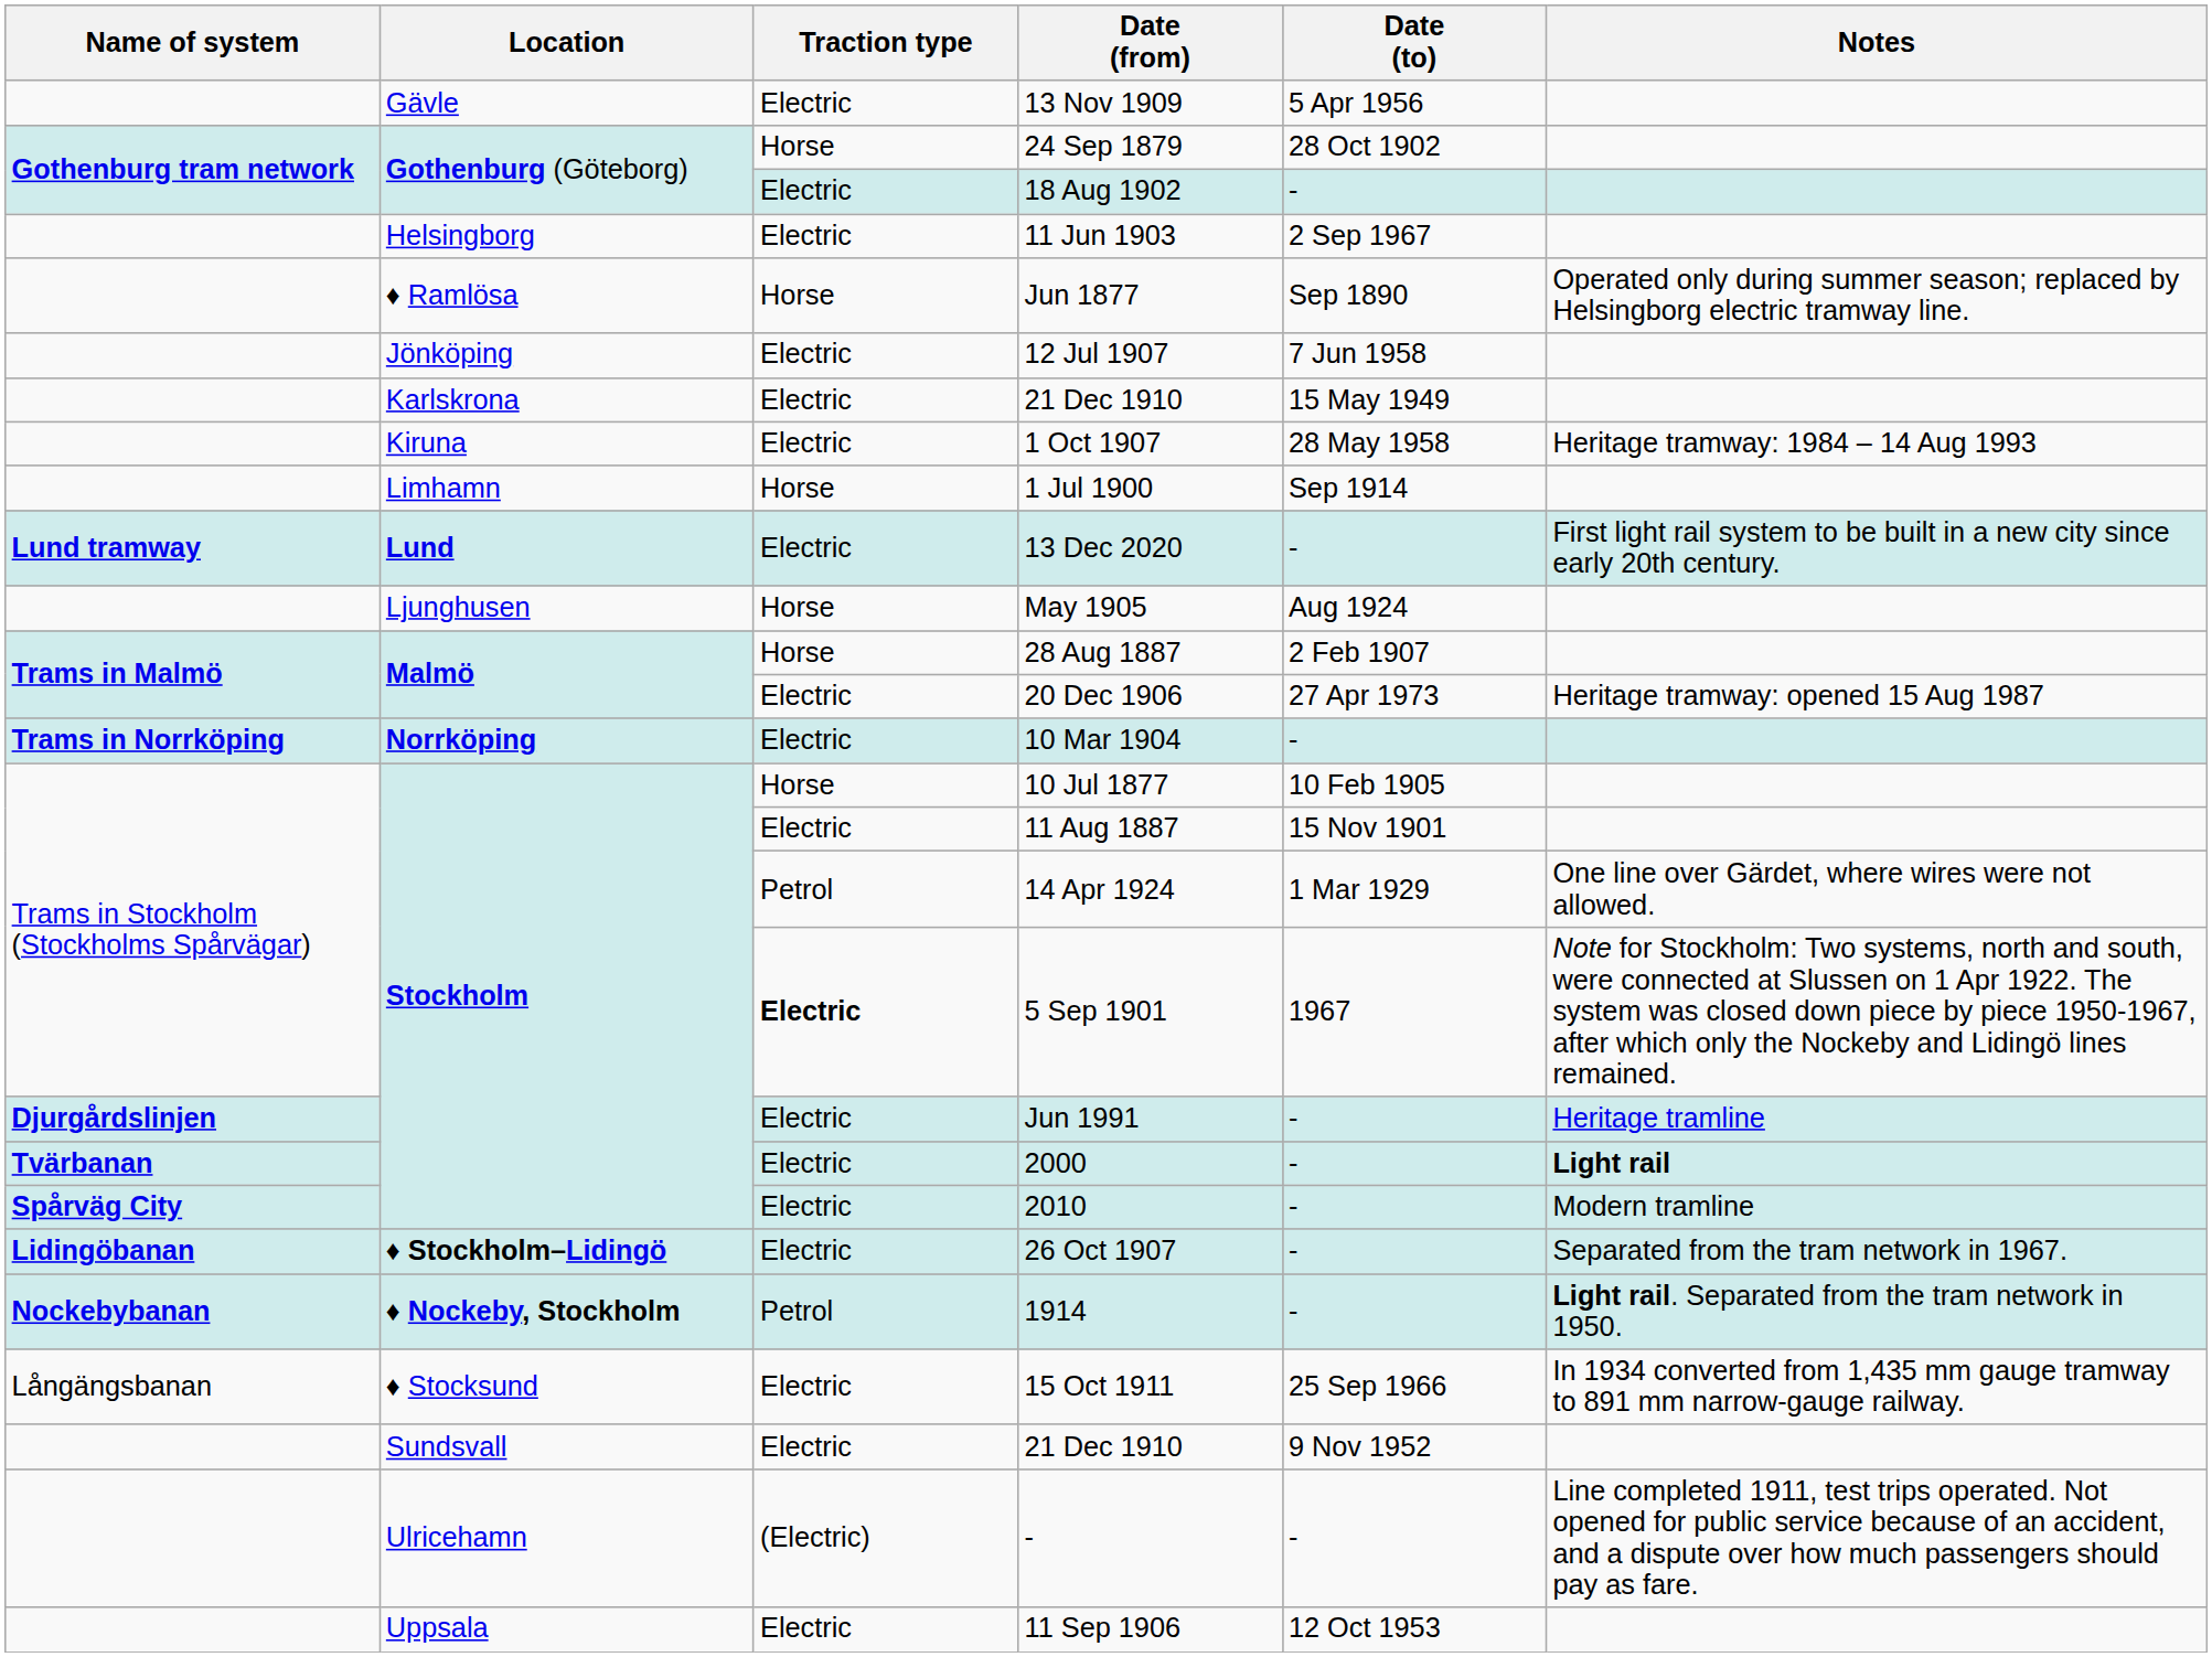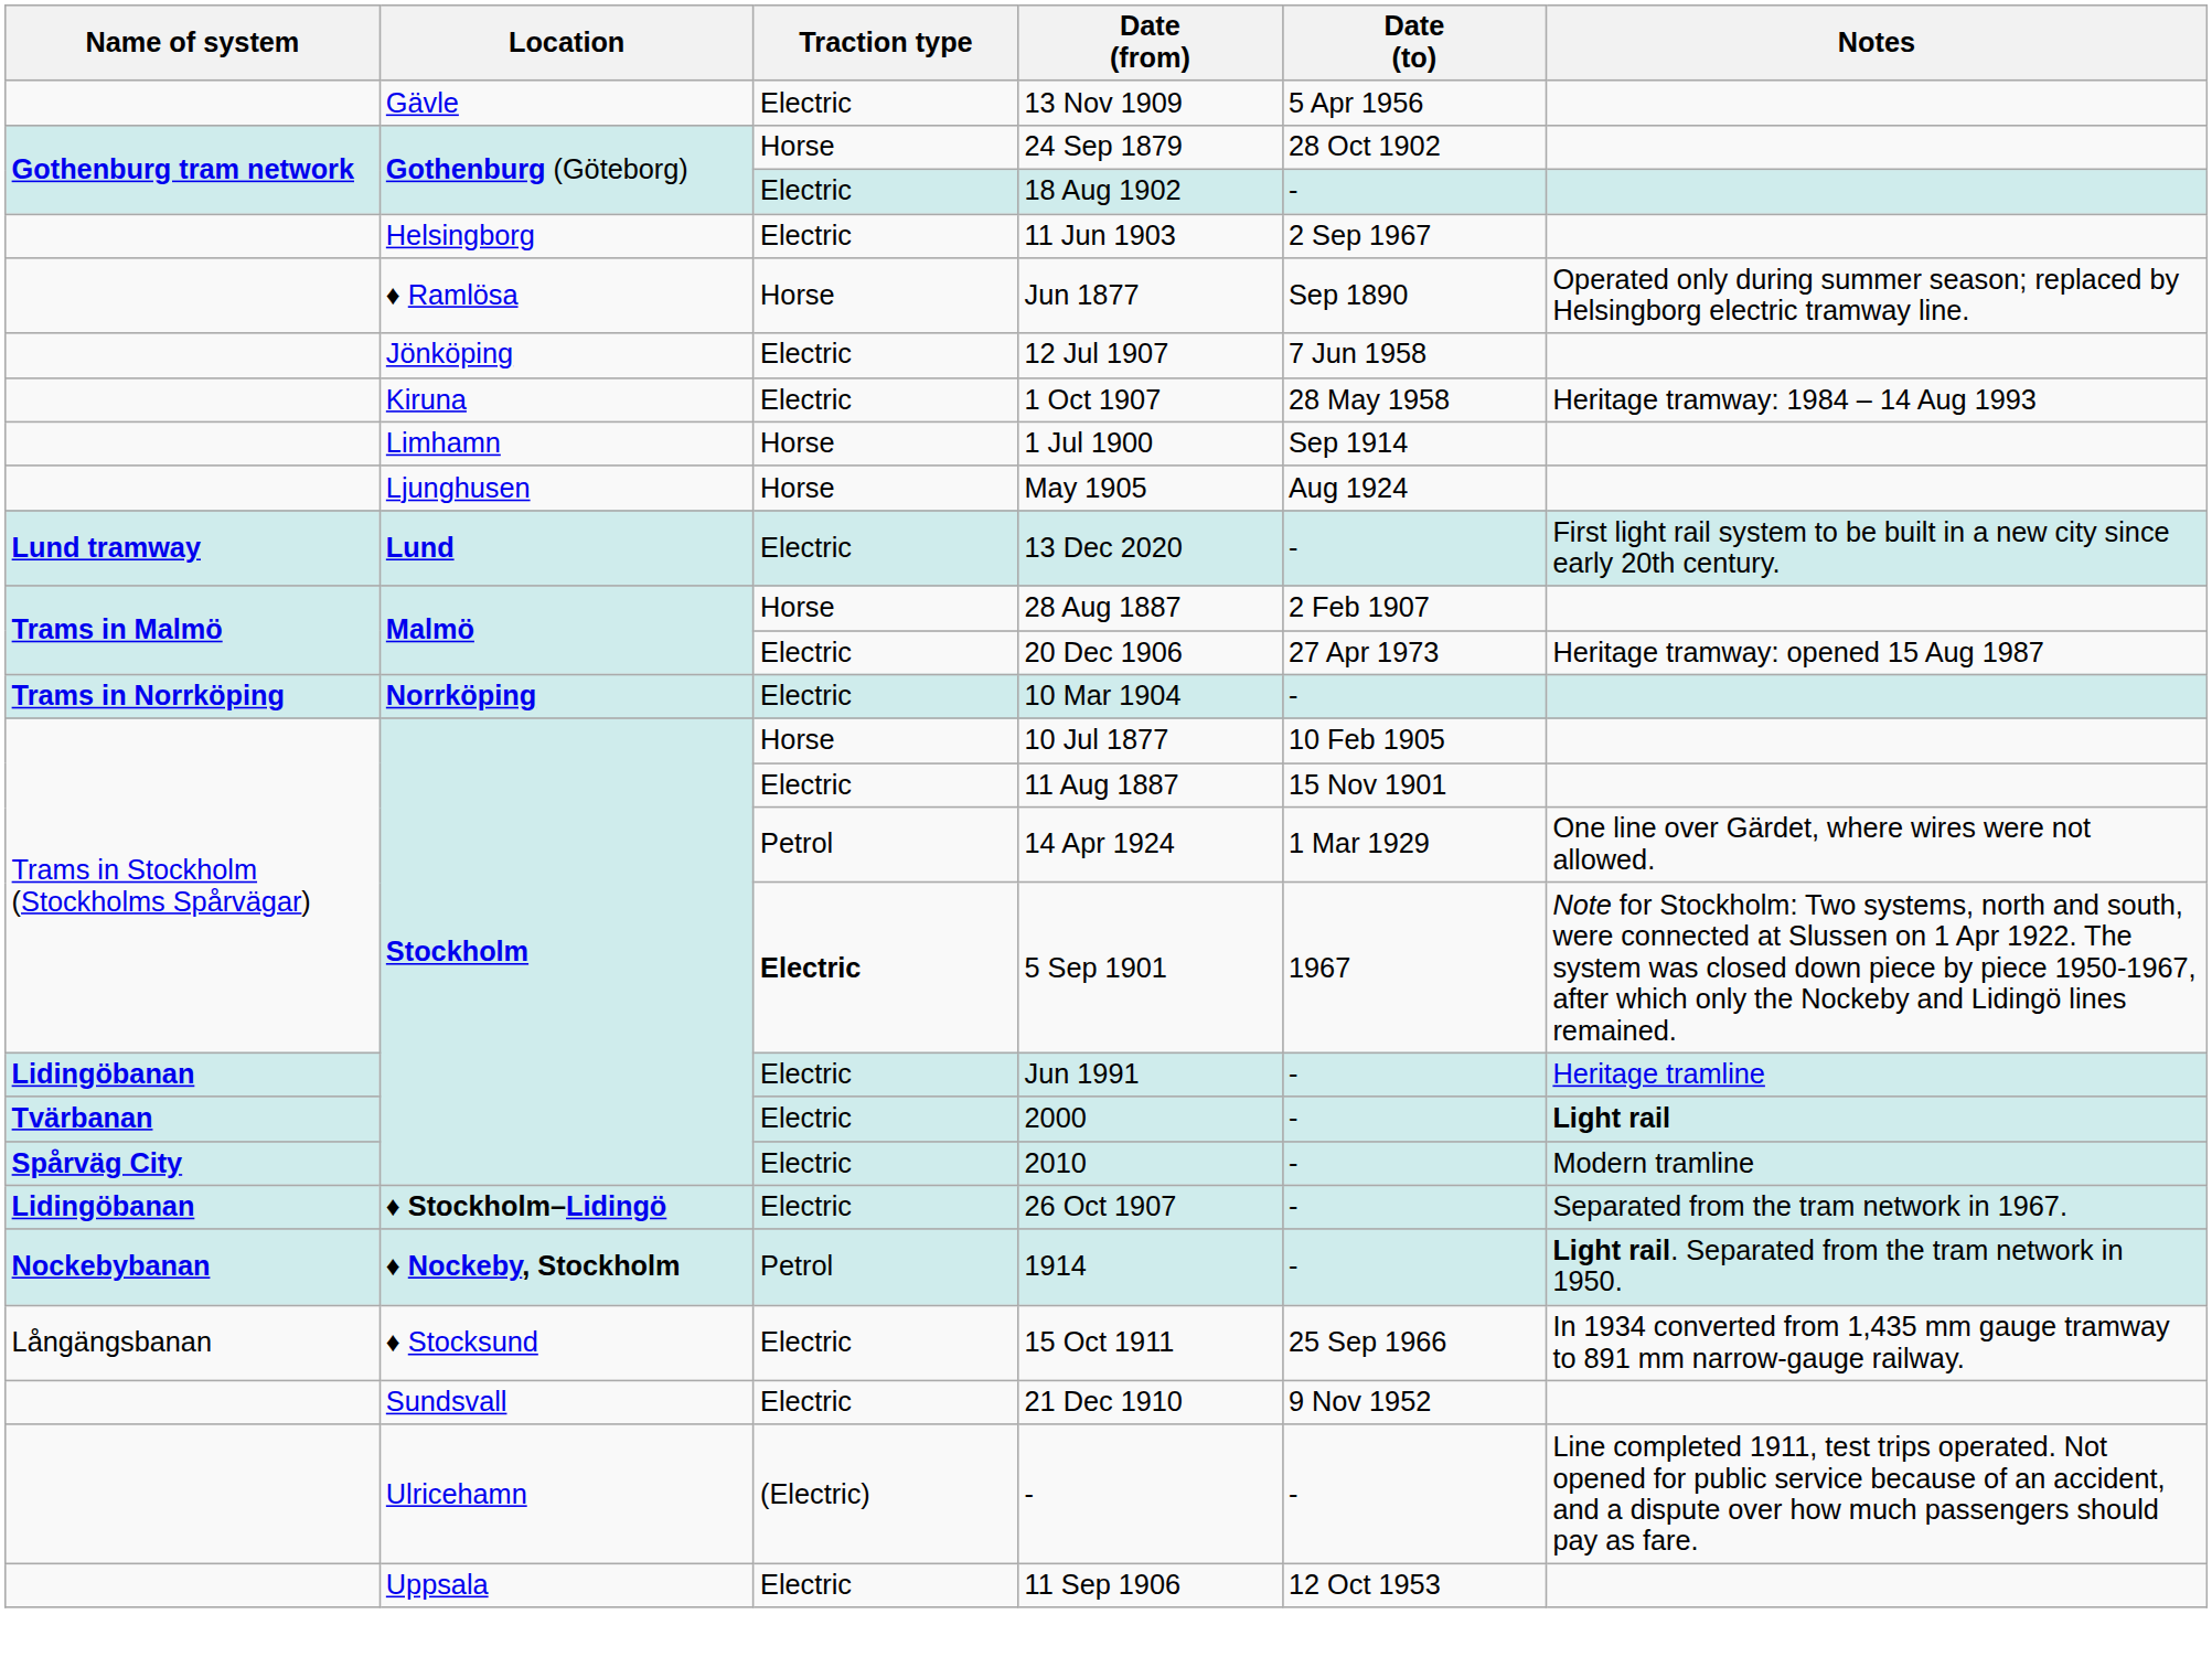- row: Karlskrona | Electric | 21 Dec 1910 | 15 May 1949
rows swapped: May 1905 <-> 13 Dec 2020
Jun 1991 | Name of system: Djurgårdslinjen -> Lidingöbanan
